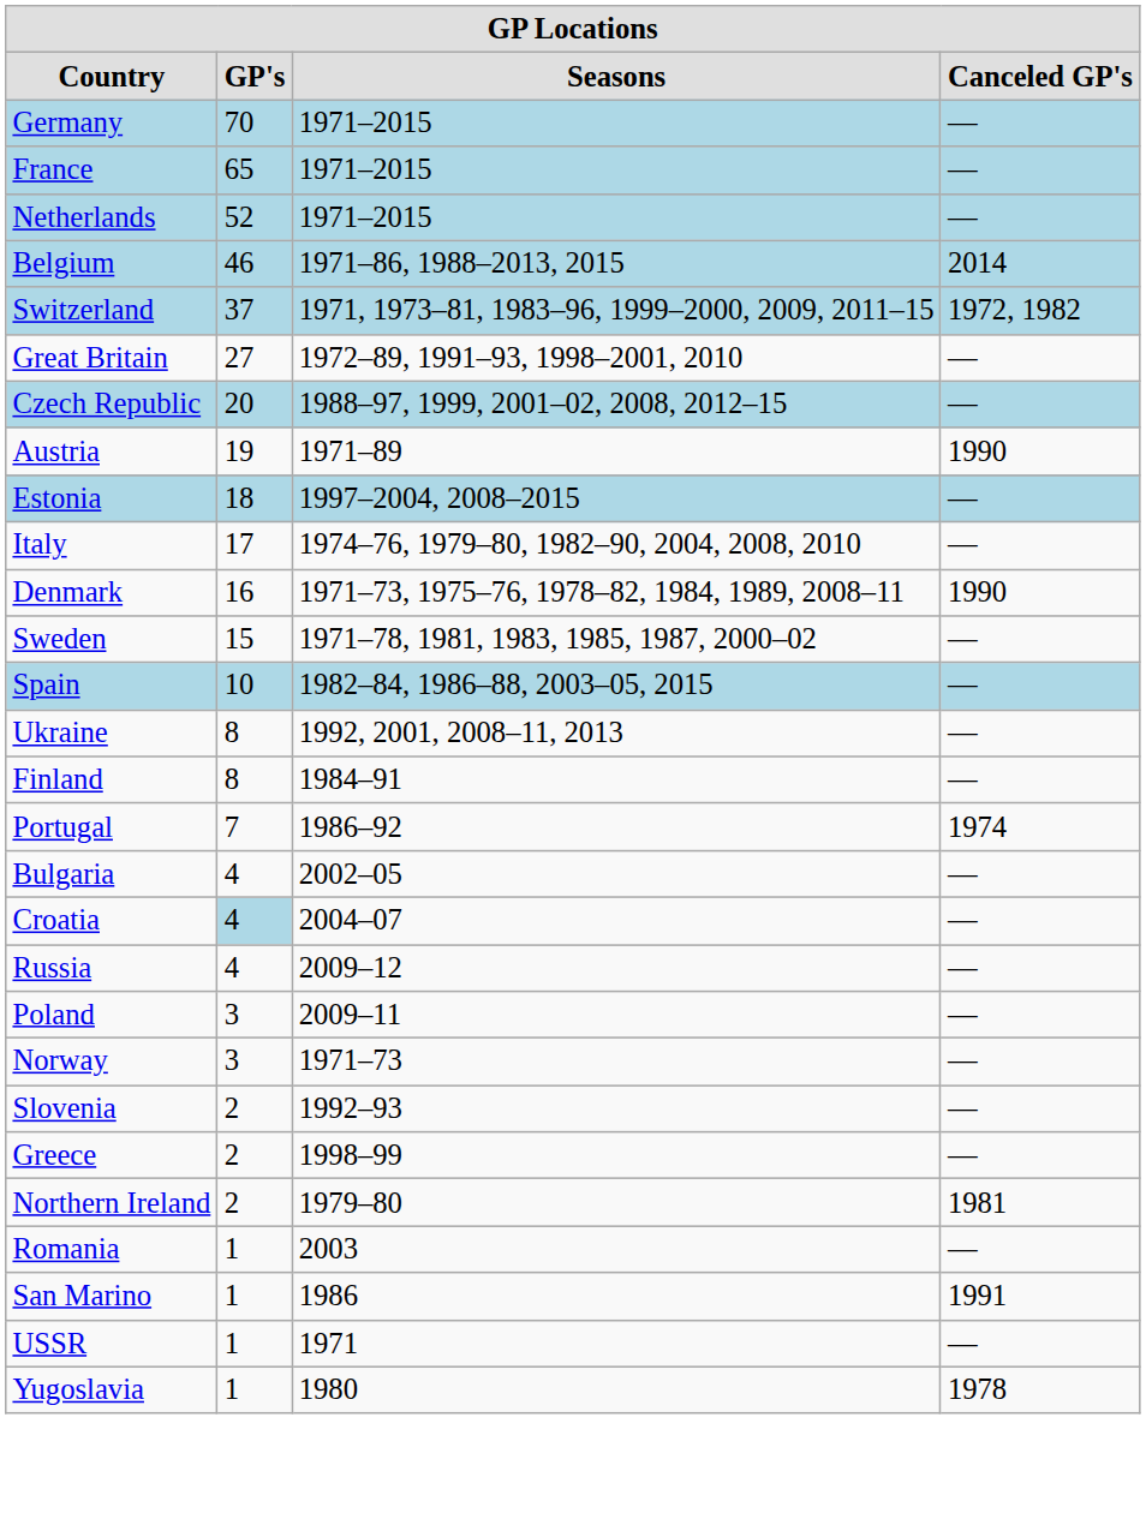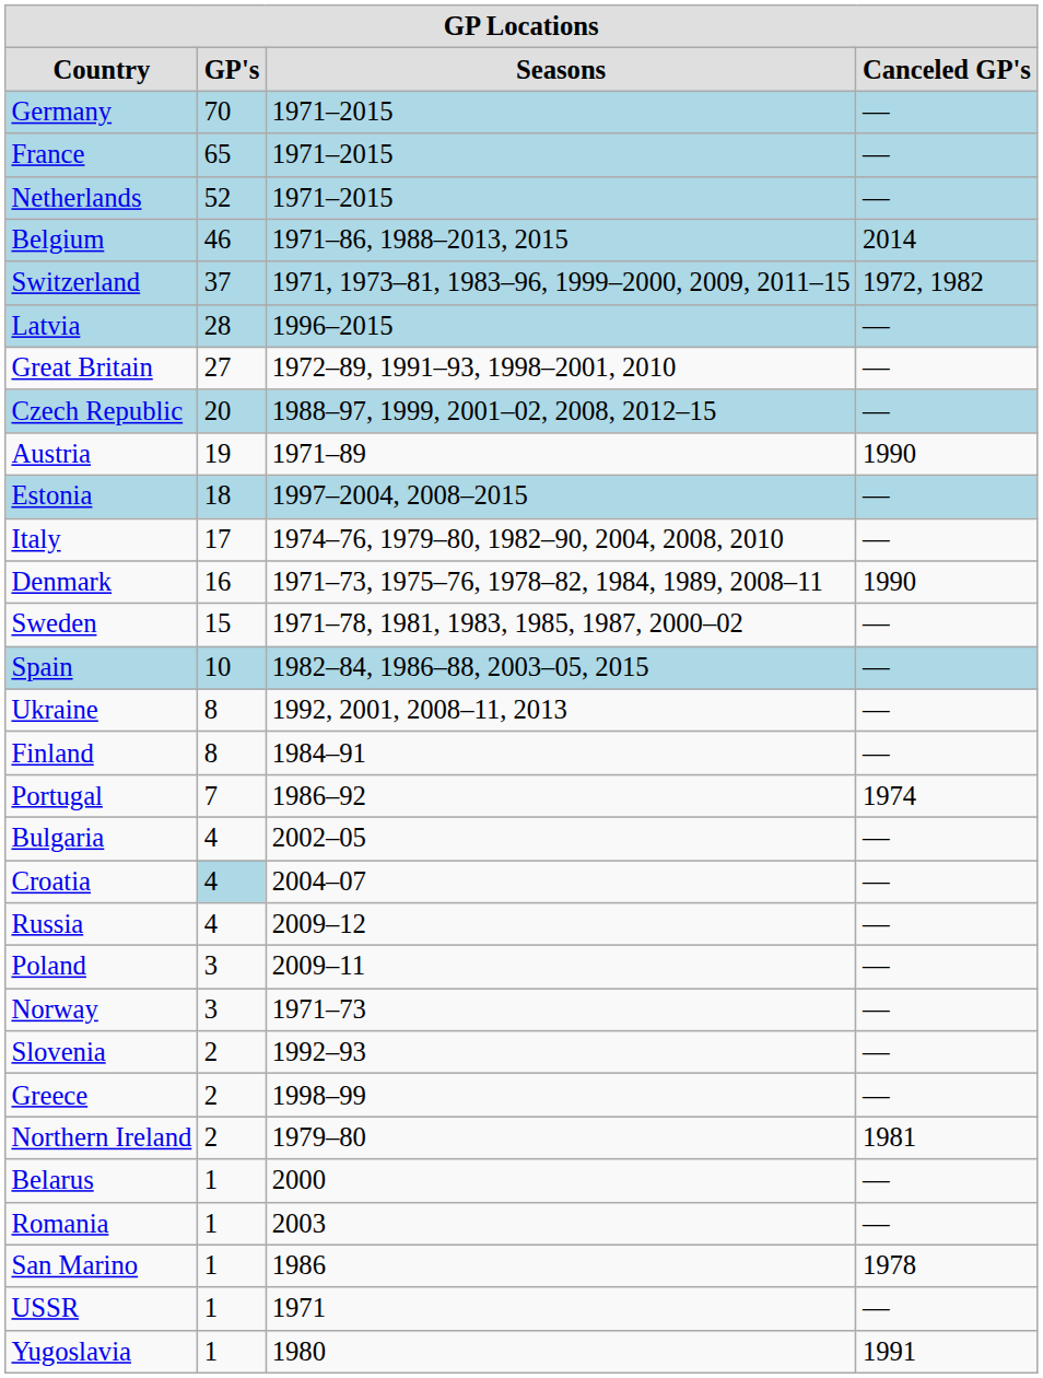+ row: Latvia | 28 | 1996–2015 | —
+ row: Belarus | 1 | 2000 | —
San Marino | column 4: 1991 -> 1978
Yugoslavia | column 4: 1978 -> 1991
